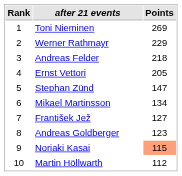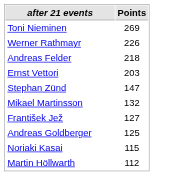- column: Rank | 1 | 2 | 3 | 4 | 5 | 6 | 7 | 8 | 9 | 10
Werner Rathmayr | Points: 229 -> 226
Ernst Vettori | Points: 205 -> 203
Mikael Martinsson | Points: 134 -> 132
Andreas Goldberger | Points: 123 -> 125
Noriaki Kasai | Points: lightsalmon background -> no background
